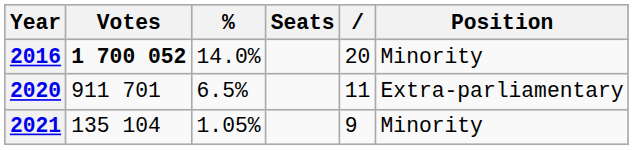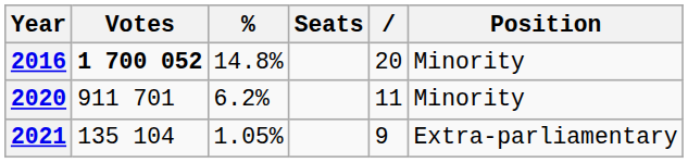2016 | %: 14.0% -> 14.8%
2020 | %: 6.5% -> 6.2%
2020 | Position: Extra-parliamentary -> Minority
2021 | Position: Minority -> Extra-parliamentary
